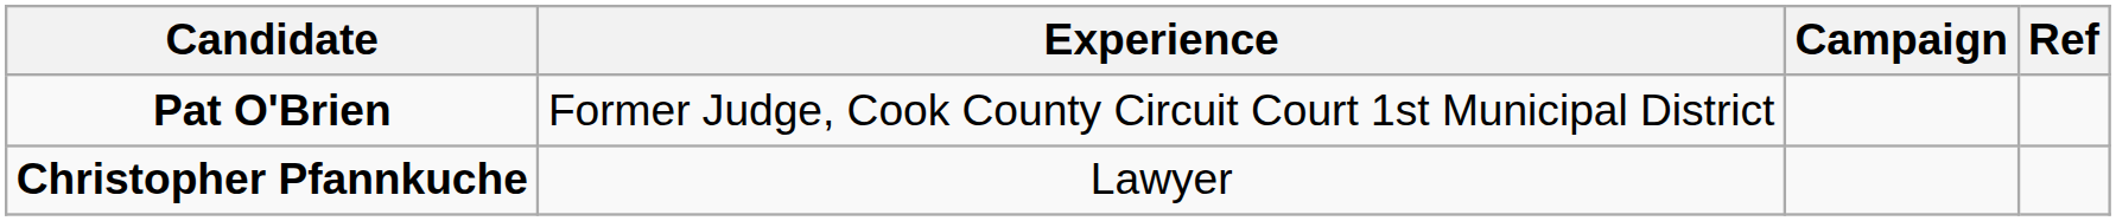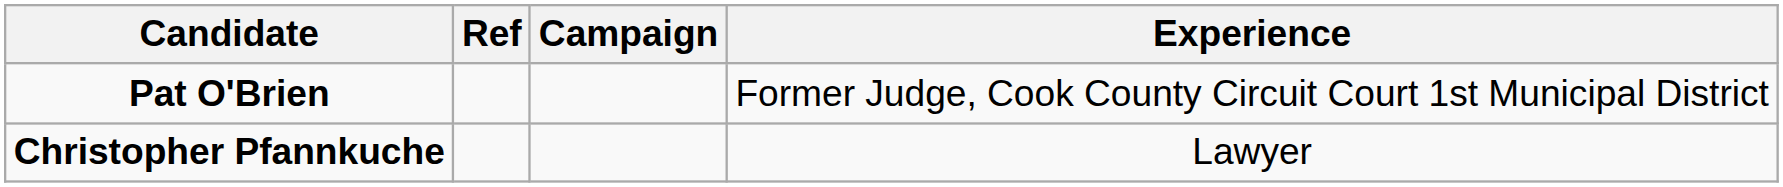columns swapped: Experience <-> Ref
